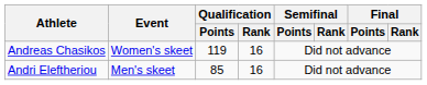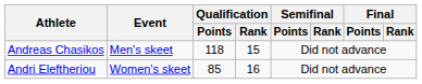Andreas Chasikos | Event: Women's skeet -> Men's skeet
Andreas Chasikos | Qualification / Points: 119 -> 118
Andreas Chasikos | Qualification / Rank: 16 -> 15
Andri Eleftheriou | Event: Men's skeet -> Women's skeet
